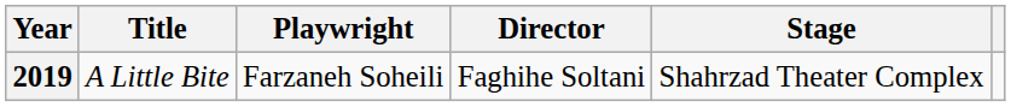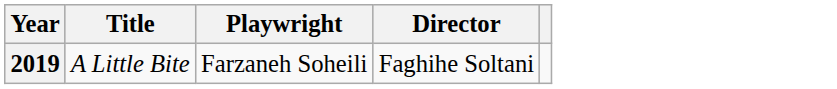- column: Stage | Shahrzad Theater Complex
